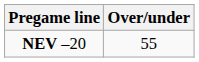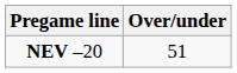NEV –20 | Over/under: 55 -> 51
